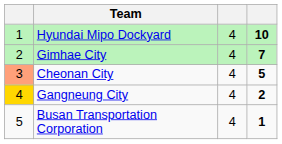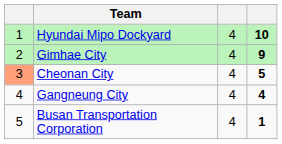Gimhae City | column 4: 7 -> 9
Gangneung City | column 1: gold background -> no background
Gangneung City | column 4: 2 -> 4
